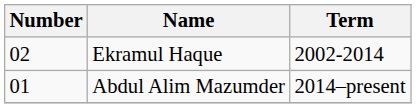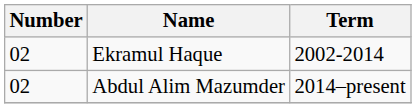Abdul Alim Mazumder | Number: 01 -> 02
